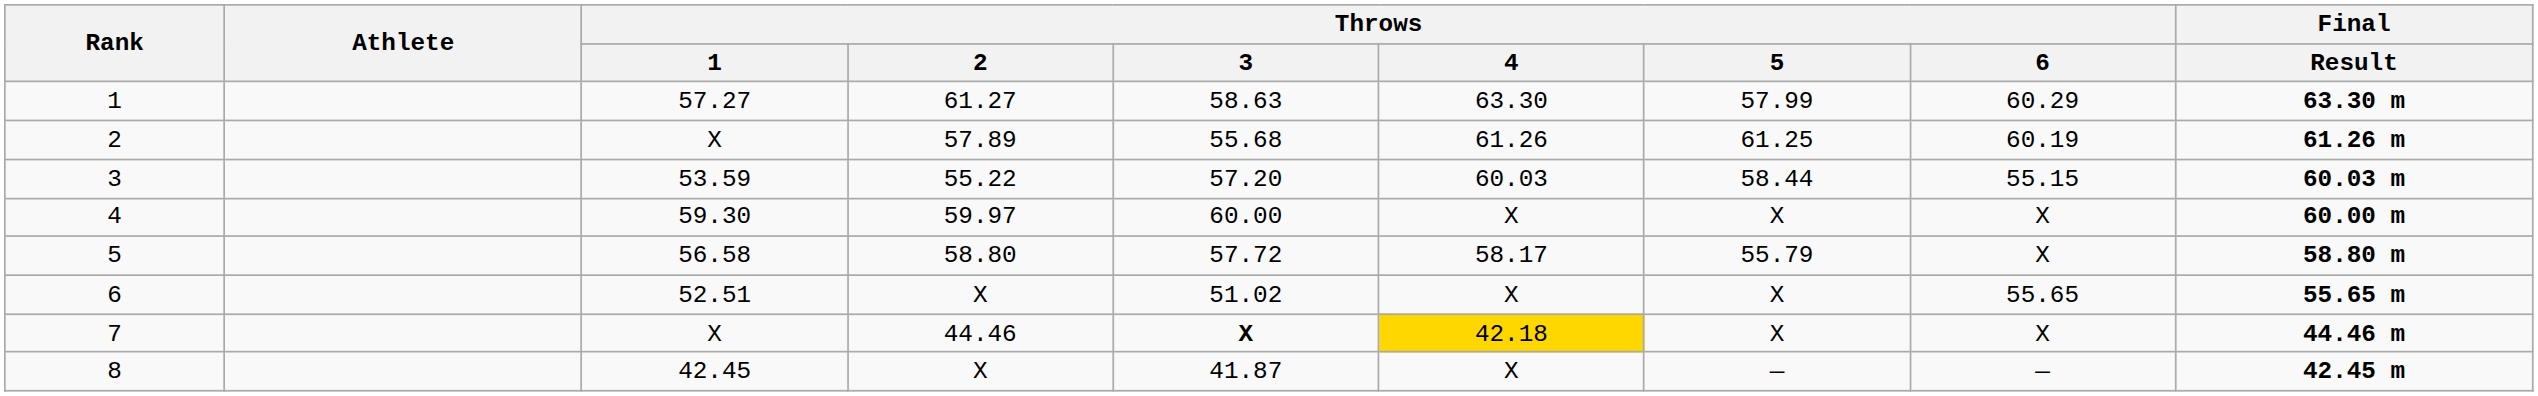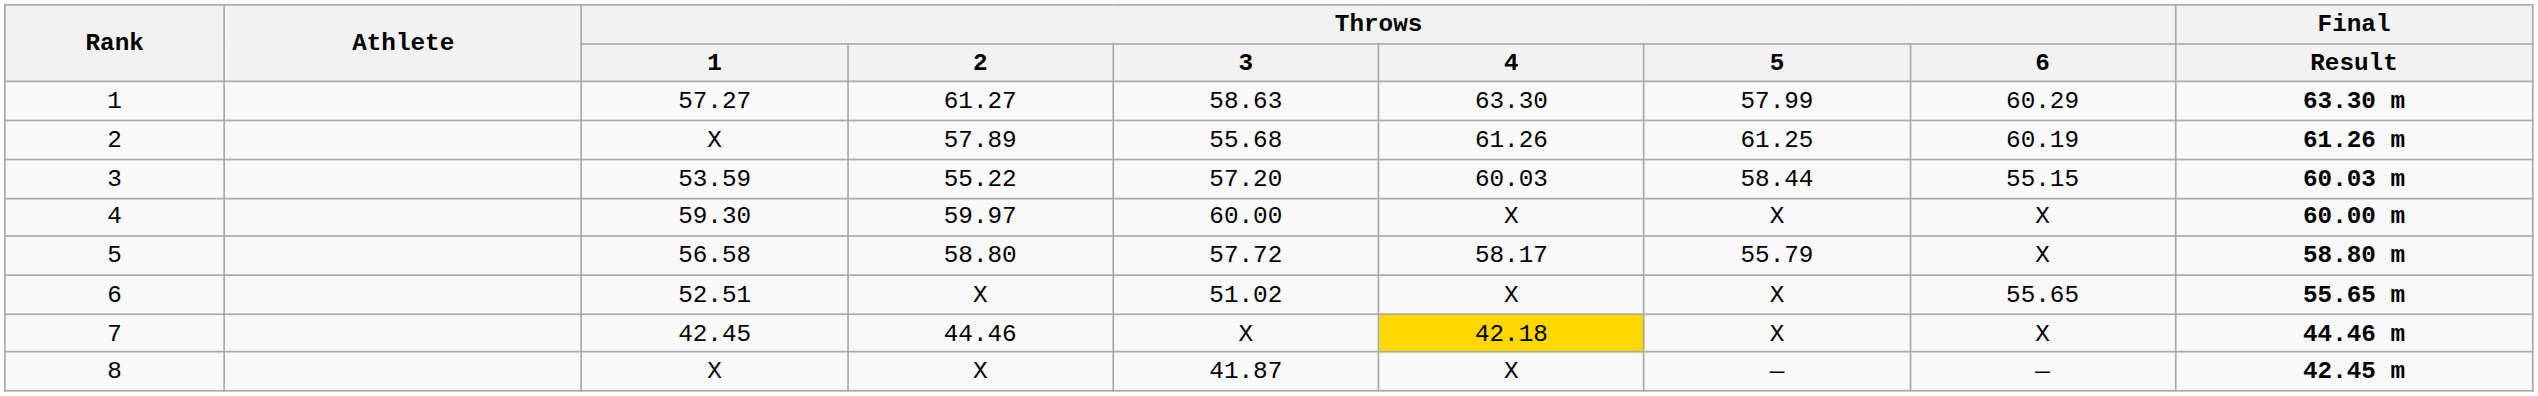7 | Throws / 1: X -> 42.45
7 | Throws / 3: bold -> normal
8 | Throws / 1: 42.45 -> X
